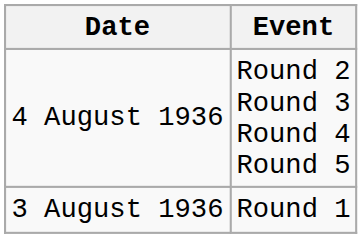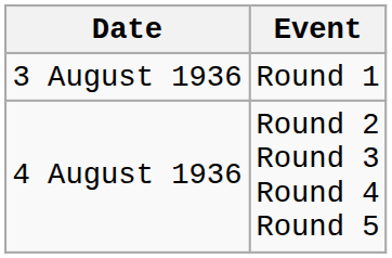rows swapped: 3 August 1936 <-> 4 August 1936
